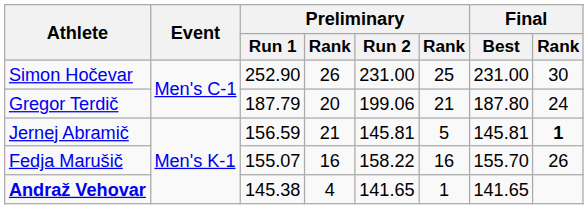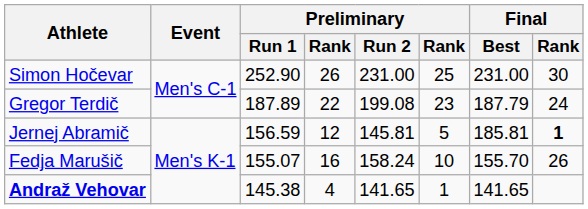Gregor Terdič | Preliminary / Run 1: 187.79 -> 187.89
Gregor Terdič | column 4: 20 -> 22
Gregor Terdič | Preliminary / Run 2: 199.06 -> 199.08
Gregor Terdič | column 6: 21 -> 23
Gregor Terdič | Final / Best: 187.80 -> 187.79
Jernej Abramič | column 4: 21 -> 12
Jernej Abramič | Final / Best: 145.81 -> 185.81
Fedja Marušič | Preliminary / Run 2: 158.22 -> 158.24
Fedja Marušič | column 6: 16 -> 10
